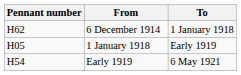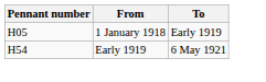- row: H62 | 6 December 1914 | 1 January 1918
